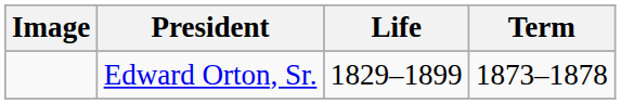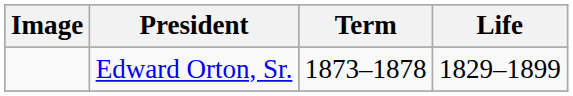columns swapped: Term <-> Life
